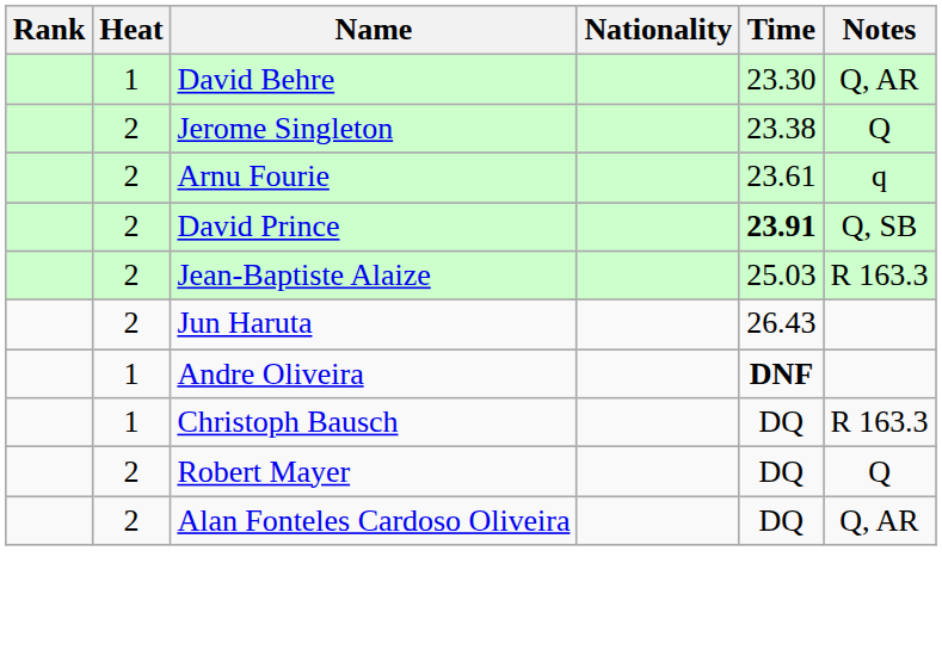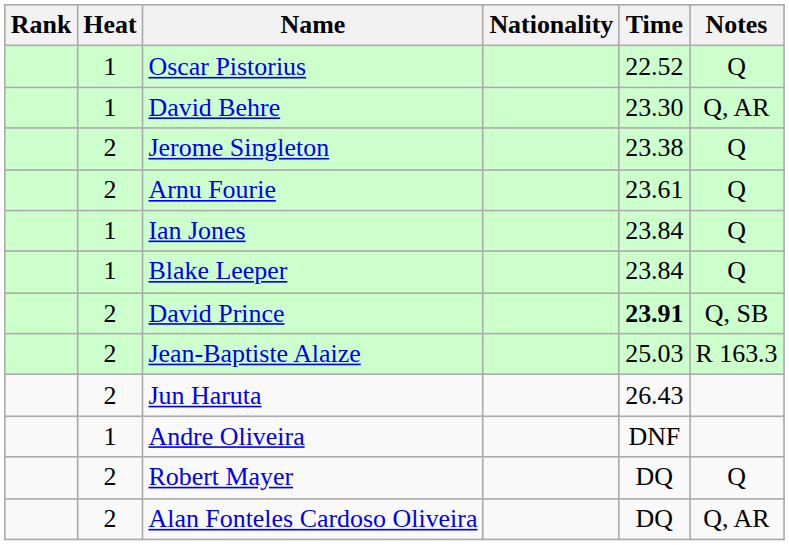+ row: 1 | Oscar Pistorius | 22.52 | Q
Arnu Fourie | Notes: q -> Q
+ row: 1 | Ian Jones | 23.84 | Q
+ row: 1 | Blake Leeper | 23.84 | Q
Andre Oliveira | Time: bold -> normal
- row: 1 | Christoph Bausch | DQ | R 163.3
